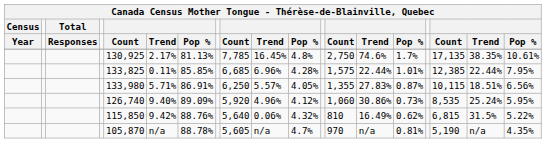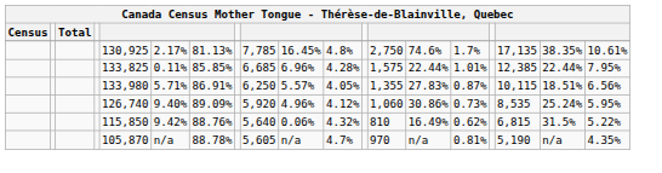- row: Year | Responses | Count | Trend | Pop % | Count | Trend | Pop % | Count | Trend | Pop % | Count | Trend | Pop %
